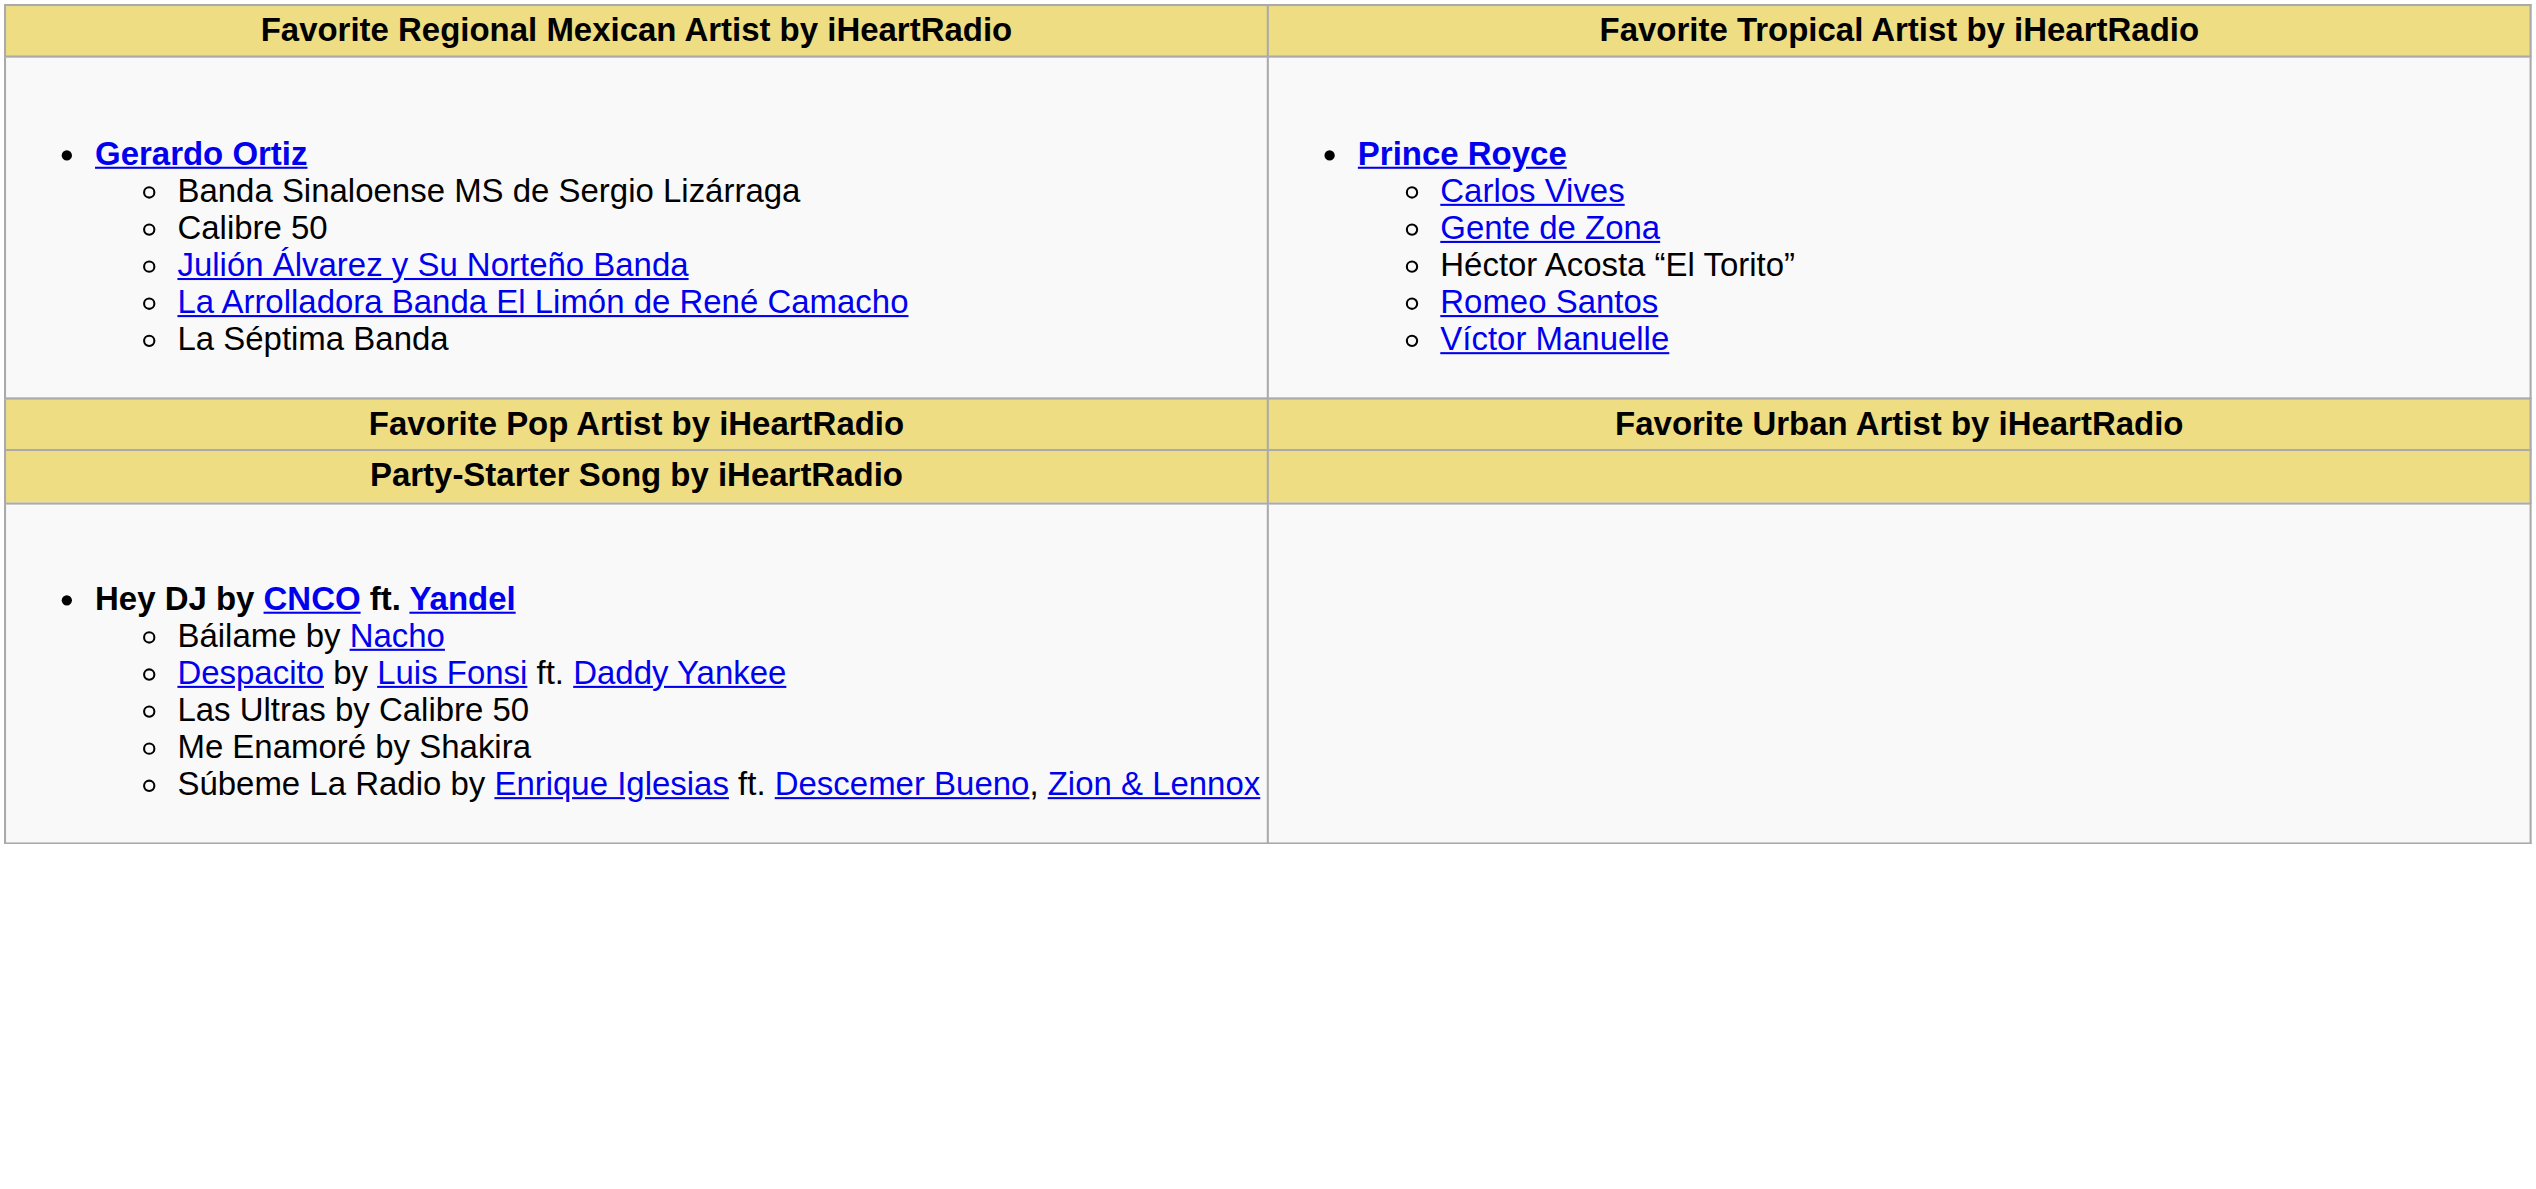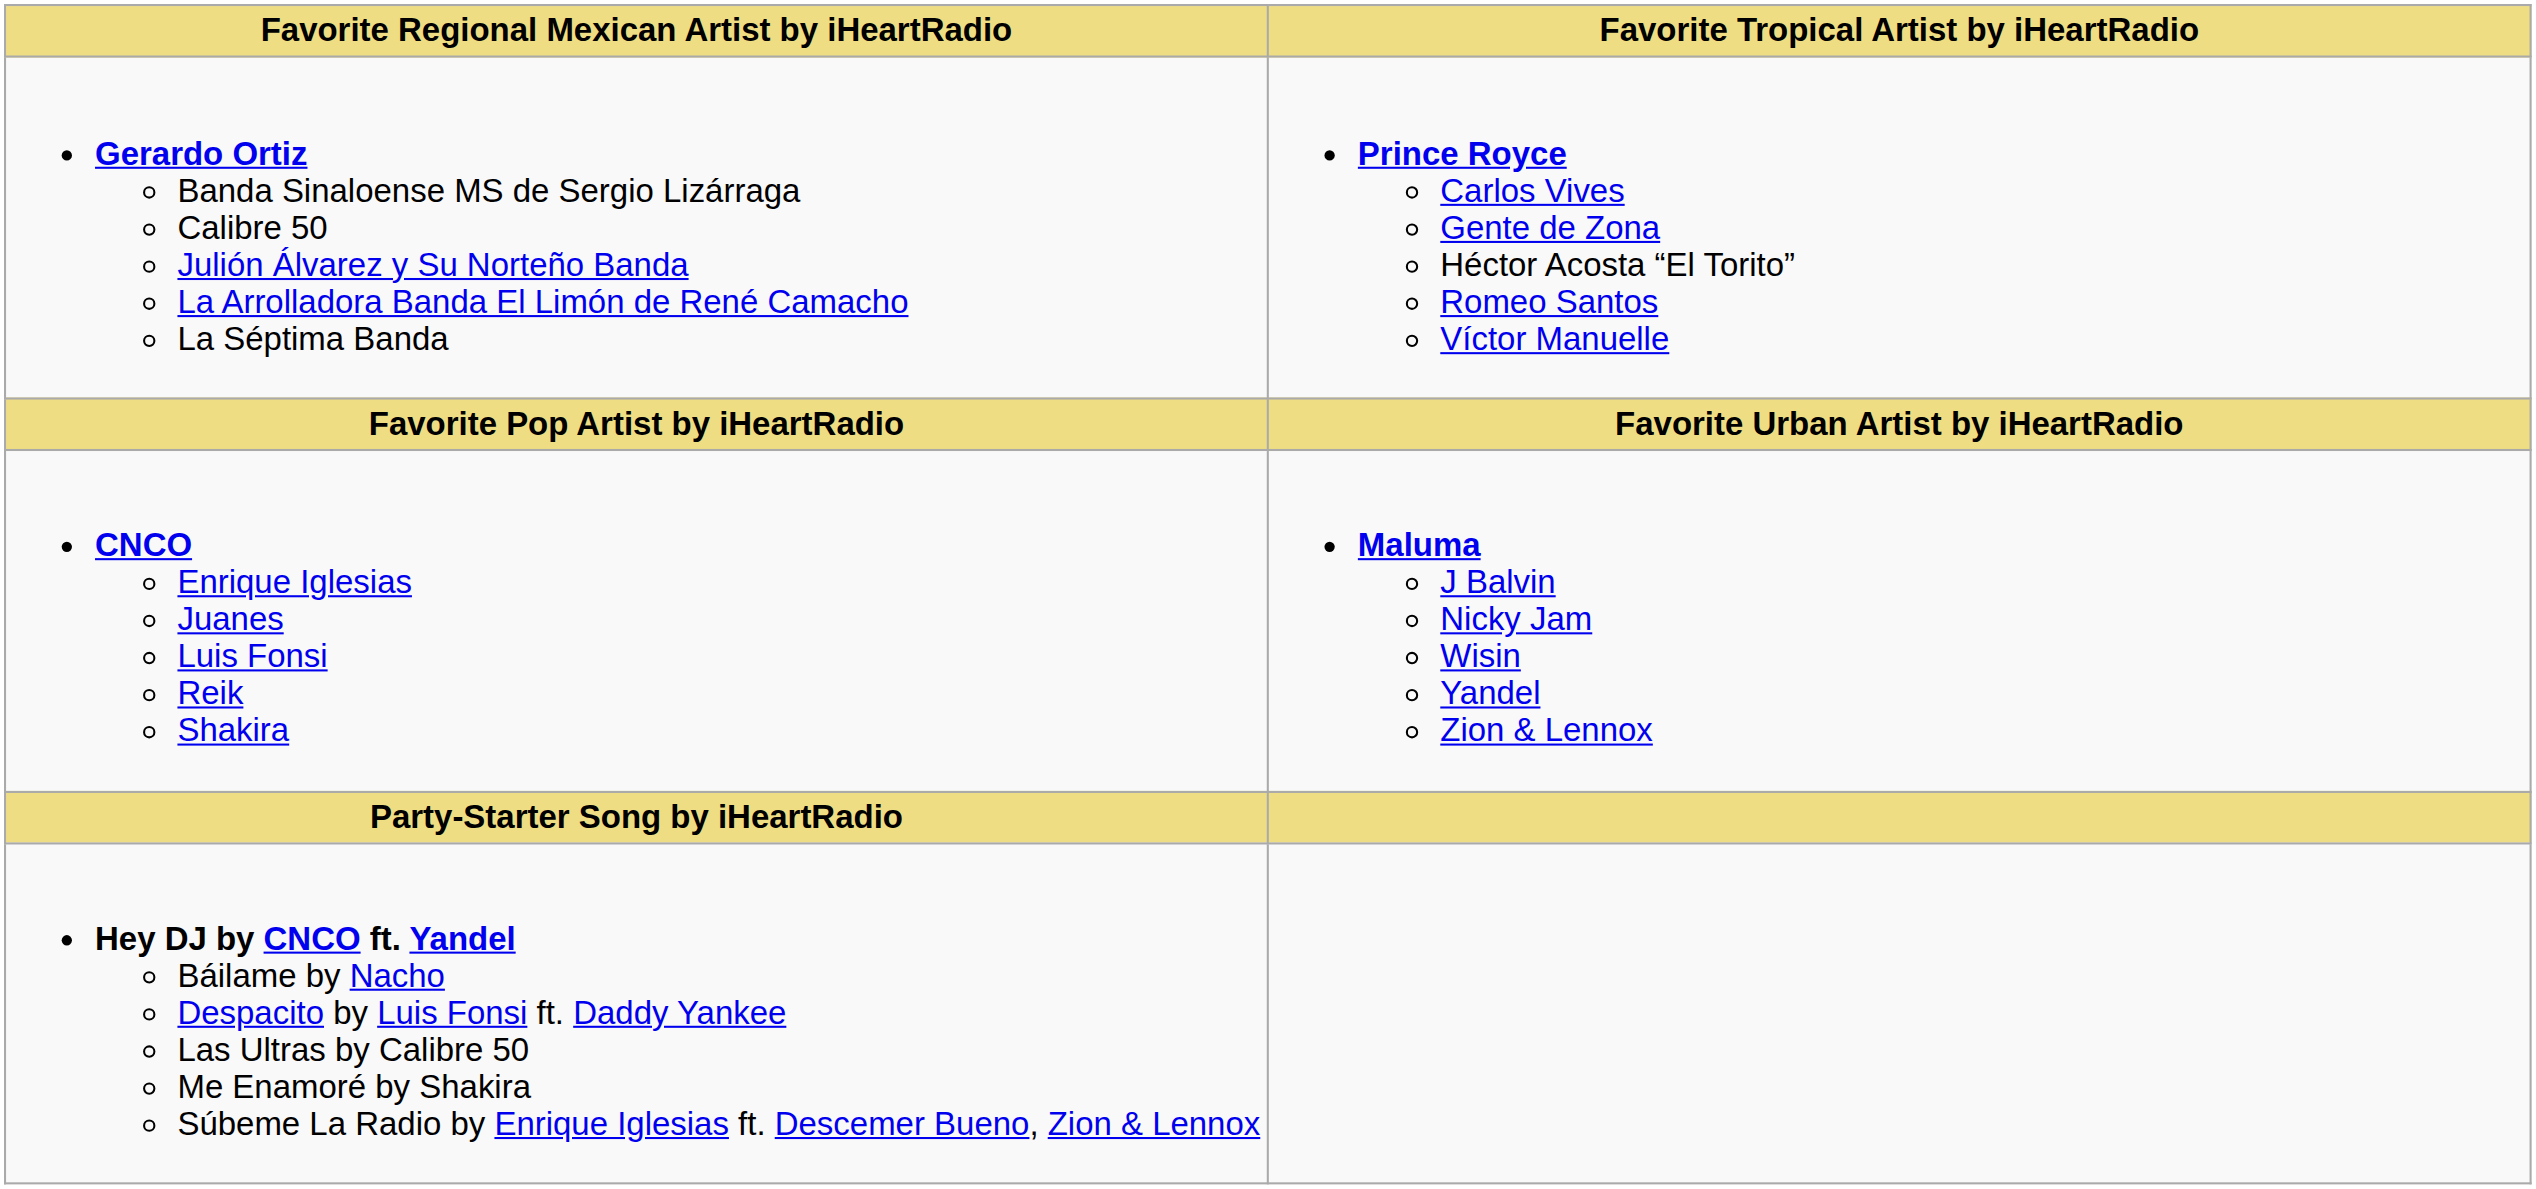+ row: CNCO Enrique Iglesias Juanes Luis Fonsi Reik Shakira | Maluma J Balvin Nicky Jam Wisin Yandel Zion & Lennox
